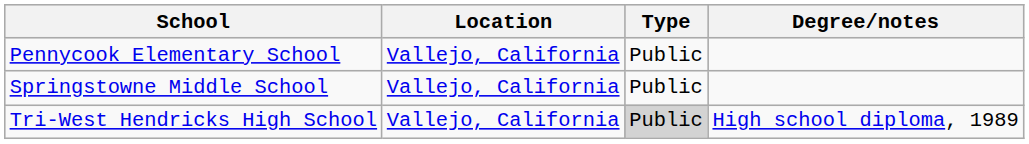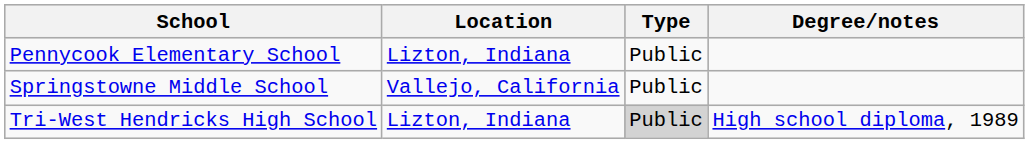Pennycook Elementary School | Location: Vallejo, California -> Lizton, Indiana
Tri-West Hendricks High School | Location: Vallejo, California -> Lizton, Indiana
